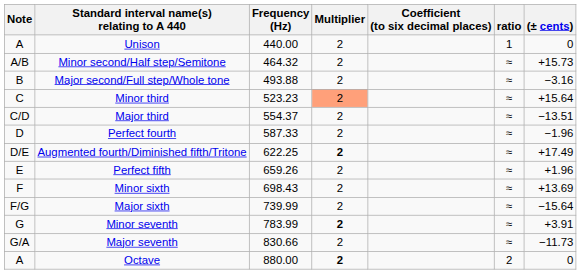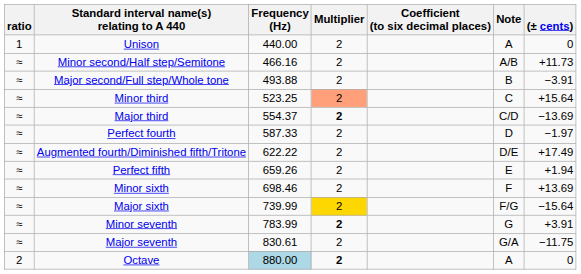columns swapped: Note <-> ratio
Minor second/Half step/Semitone | Frequency (Hz): 464.32 -> 466.16
Minor second/Half step/Semitone | (± cents): +15.73 -> +11.73
Major second/Full step/Whole tone | (± cents): −3.16 -> −3.91
Minor third | Frequency (Hz): 523.23 -> 523.25
Major third | Multiplier: normal -> bold
Major third | (± cents): −13.51 -> −13.69
Perfect fourth | (± cents): −1.96 -> −1.97
Augmented fourth/Diminished fifth/Tritone | Frequency (Hz): 622.25 -> 622.22
Augmented fourth/Diminished fifth/Tritone | Multiplier: bold -> normal
Perfect fifth | (± cents): +1.96 -> +1.94
Minor sixth | Frequency (Hz): 698.43 -> 698.46
Major sixth | Multiplier: no background -> gold background
Major seventh | Frequency (Hz): 830.66 -> 830.61
Major seventh | (± cents): −11.73 -> −11.75
Octave | Frequency (Hz): no background -> lightblue background
